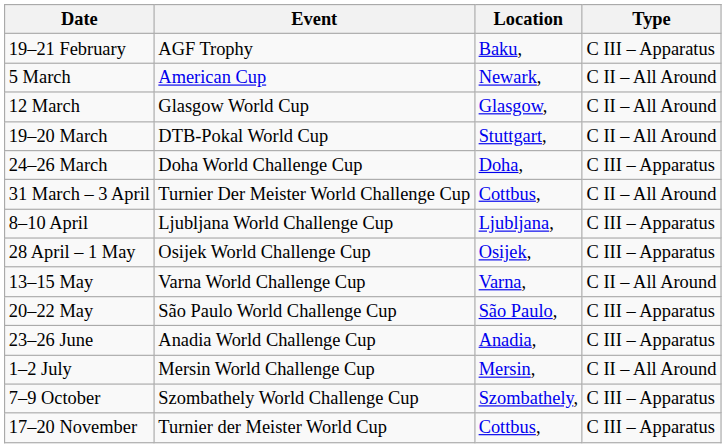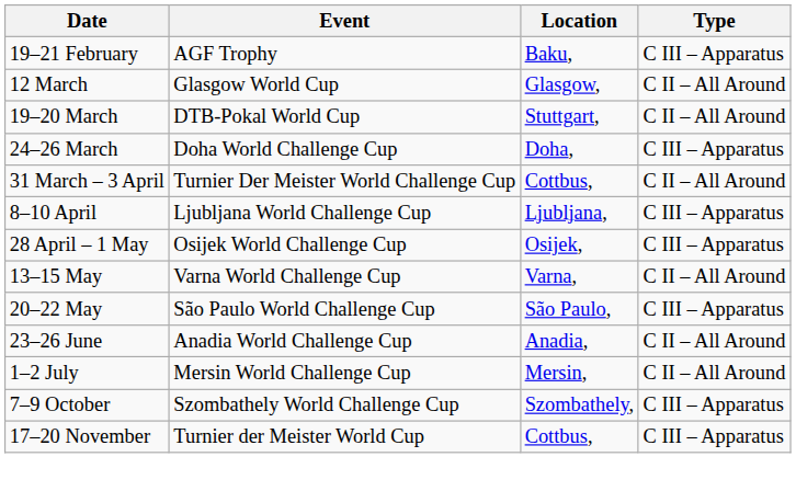- row: 5 March | American Cup | Newark, | C II – All Around
23–26 June | Type: C III – Apparatus -> C II – All Around
